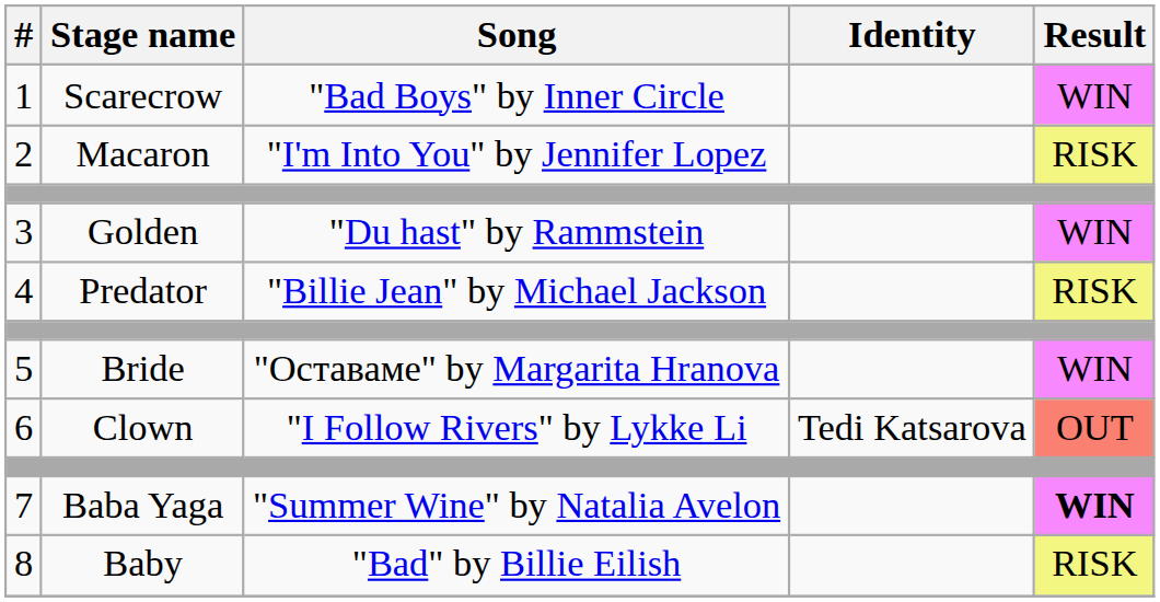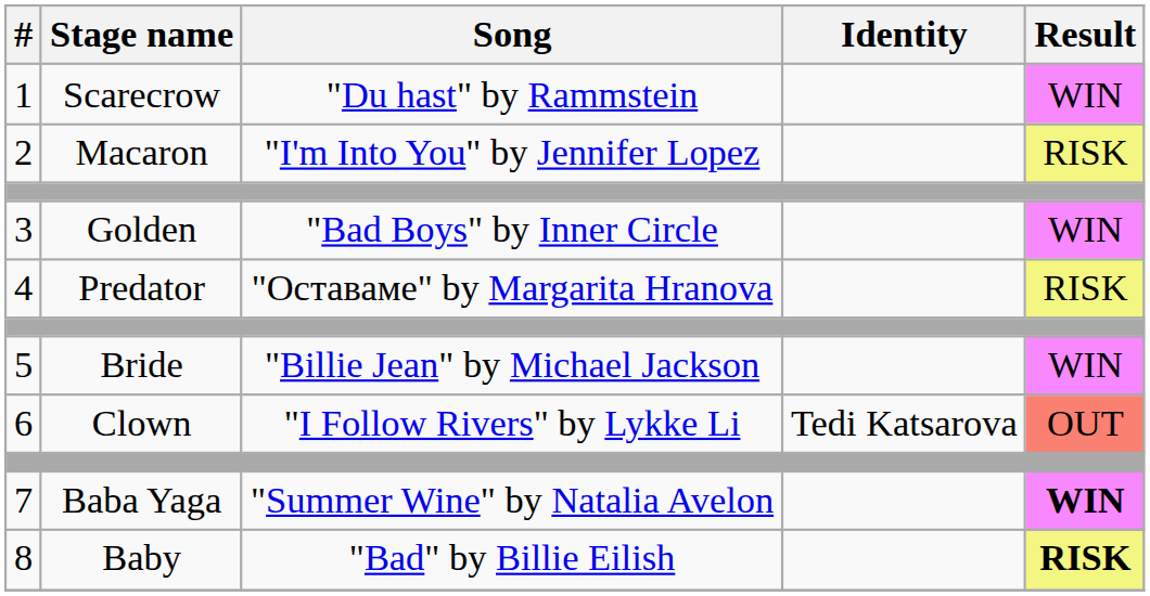1 | Song: "Bad Boys" by Inner Circle -> "Du hast" by Rammstein
3 | Song: "Du hast" by Rammstein -> "Bad Boys" by Inner Circle
4 | Song: "Billie Jean" by Michael Jackson -> "Оставаме" by Margarita Hranova
5 | Song: "Оставаме" by Margarita Hranova -> "Billie Jean" by Michael Jackson
8 | Result: normal -> bold
